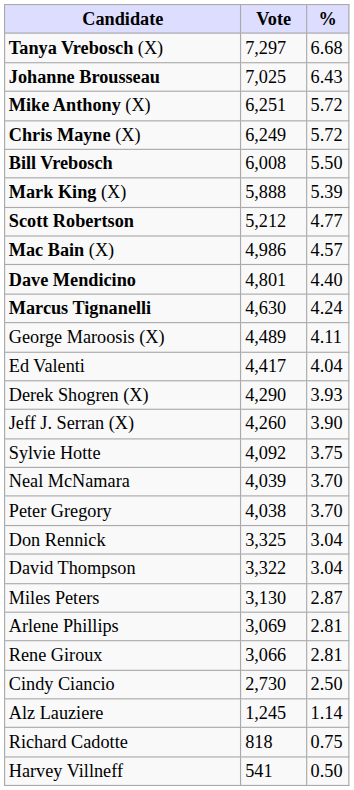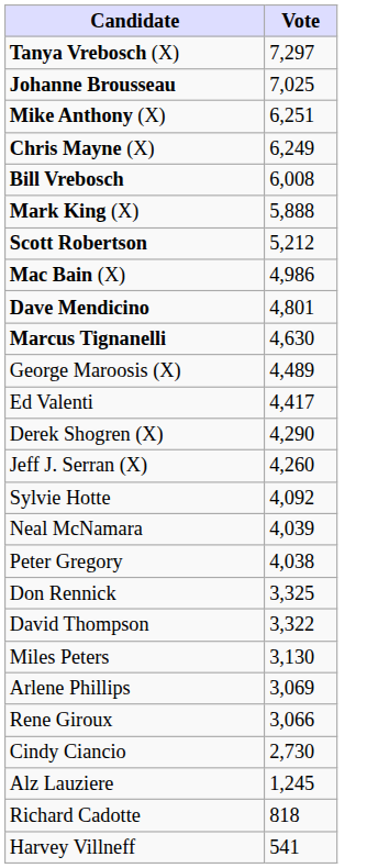- column: % | 6.68 | 6.43 | 5.72 | 5.72 | 5.50 | 5.39 | 4.77 | 4.57 | 4.40 | 4.24 | 4.11 | 4.04 | 3.93 | 3.90 | 3.75 | 3.70 | 3.70 | 3.04 | 3.04 | 2.87 | 2.81 | 2.81 | 2.50 | 1.14 | 0.75 | 0.50
